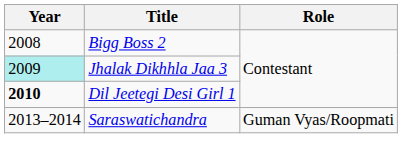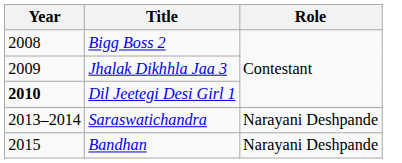Jhalak Dikhhla Jaa 3 | Year: paleturquoise background -> no background
Saraswatichandra | Role: Guman Vyas/Roopmati -> Narayani Deshpande
+ row: 2015 | Bandhan | Narayani Deshpande
